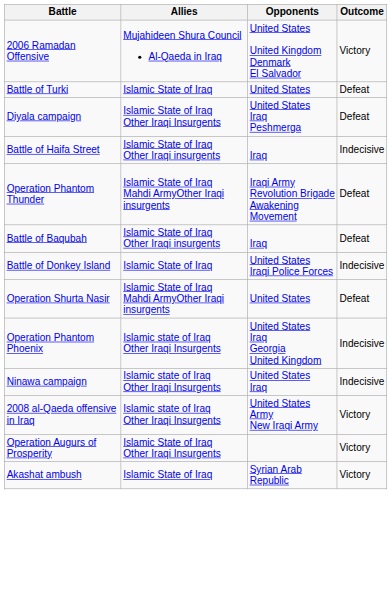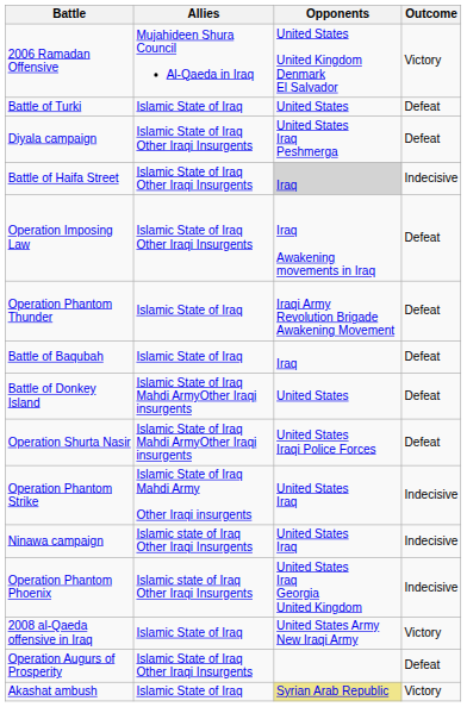Battle of Haifa Street | Allies: Islamic State of Iraq Other Iraqi insurgents -> Islamic State of Iraq Other Iraqi Insurgents
Battle of Haifa Street | Opponents: no background -> lightgrey background
+ row: Operation Imposing Law | Islamic State of Iraq Other Iraqi Insurgents | Iraq Awakening movements in Iraq | Defeat
Operation Phantom Thunder | Allies: Islamic State of Iraq Mahdi ArmyOther Iraqi insurgents -> Islamic State of Iraq
Battle of Baqubah | Allies: Islamic State of Iraq Other Iraqi insurgents -> Islamic State of Iraq
Battle of Donkey Island | Allies: Islamic State of Iraq -> Islamic State of Iraq Mahdi ArmyOther Iraqi insurgents
Battle of Donkey Island | Opponents: United States Iraqi Police Forces -> United States
Battle of Donkey Island | Outcome: Indecisive -> Defeat
Operation Shurta Nasir | Opponents: United States -> United States Iraqi Police Forces
+ row: Operation Phantom Strike | Islamic State of Iraq Mahdi Army Other Iraqi insurgents | United States Iraq | Indecisive
rows swapped: Operation Phantom Phoenix <-> Ninawa campaign
2008 al-Qaeda offensive in Iraq | Allies: Islamic state of Iraq Other Iraqi Insurgents -> Islamic State of Iraq
Operation Augurs of Prosperity | Outcome: Victory -> Defeat
Akashat ambush | Opponents: no background -> khaki background
